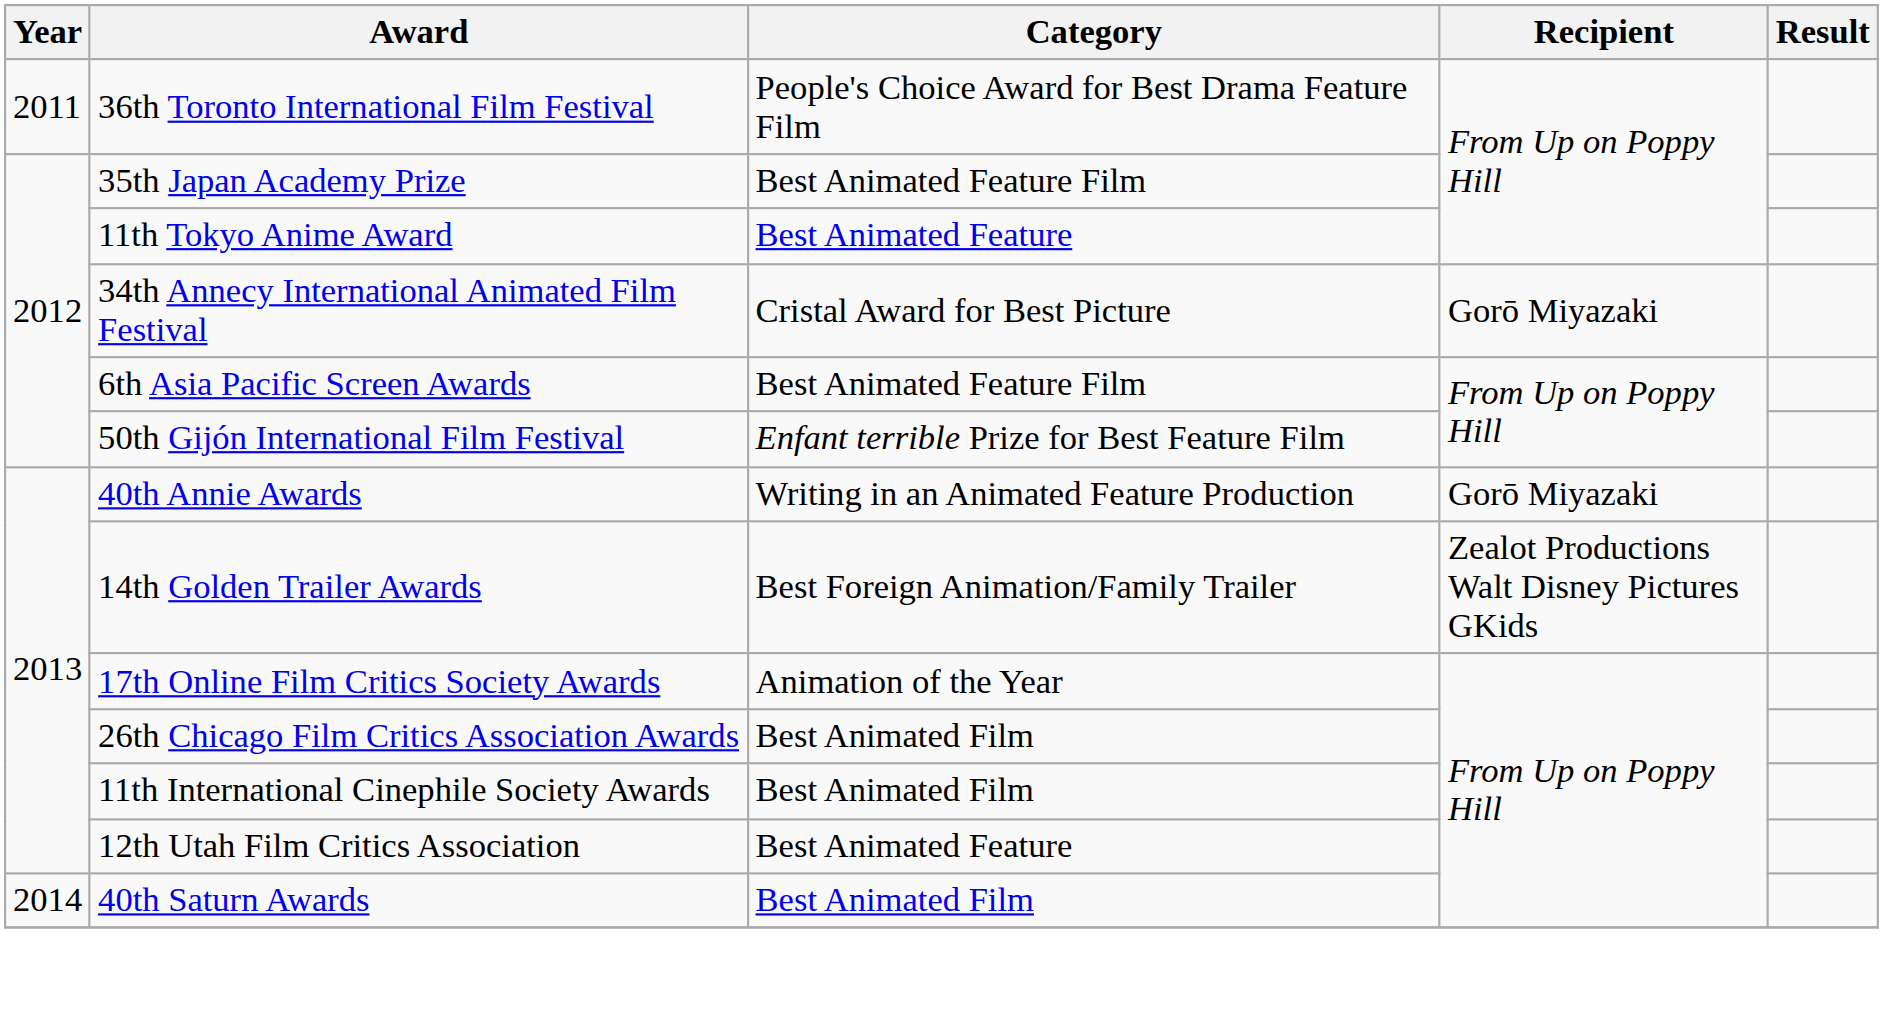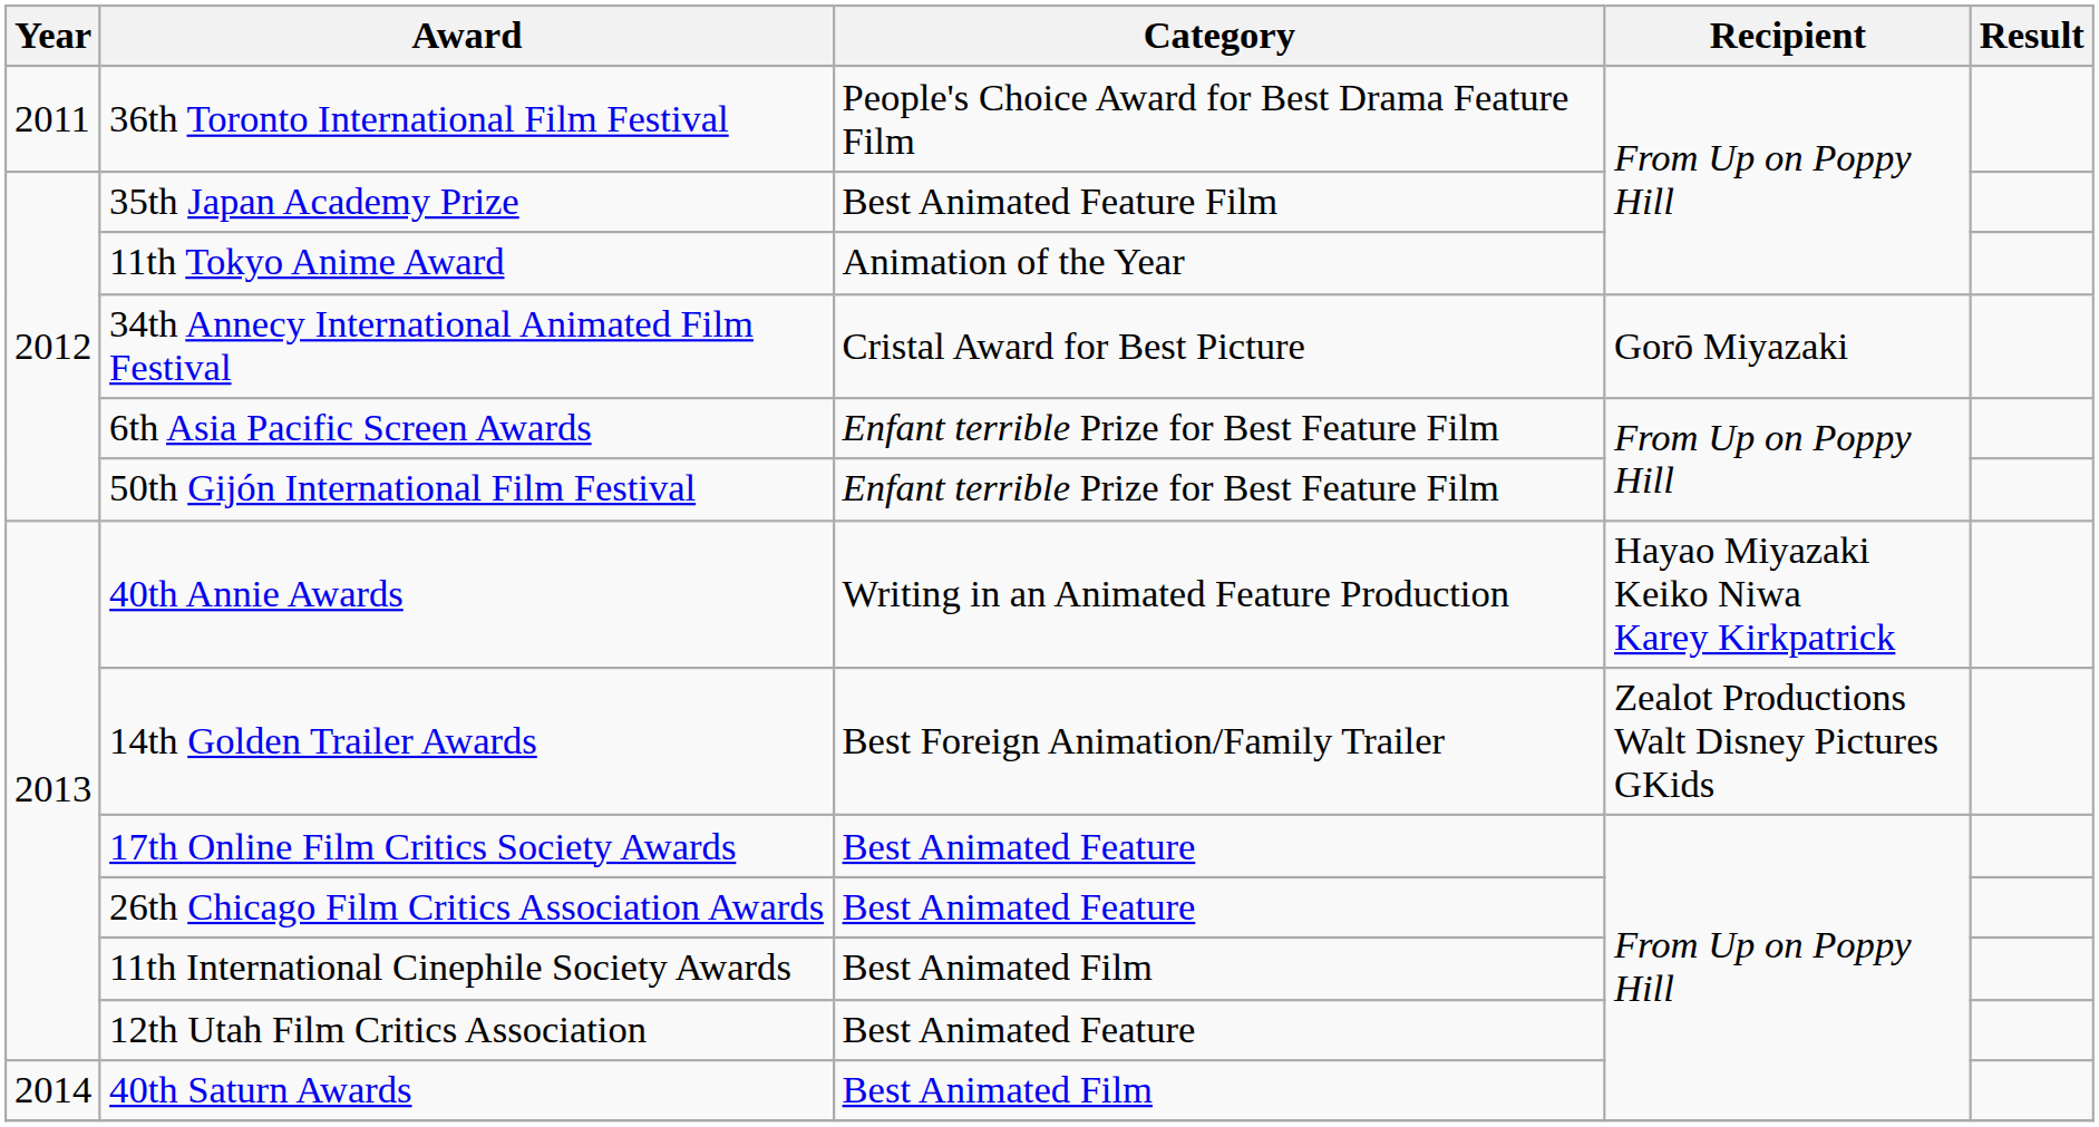11th Tokyo Anime Award | Category: Best Animated Feature -> Animation of the Year
6th Asia Pacific Screen Awards | Category: Best Animated Feature Film -> Enfant terrible Prize for Best Feature Film
40th Annie Awards | Recipient: Gorō Miyazaki -> Hayao Miyazaki Keiko Niwa Karey Kirkpatrick
17th Online Film Critics Society Awards | Category: Animation of the Year -> Best Animated Feature
26th Chicago Film Critics Association Awards | Category: Best Animated Film -> Best Animated Feature
